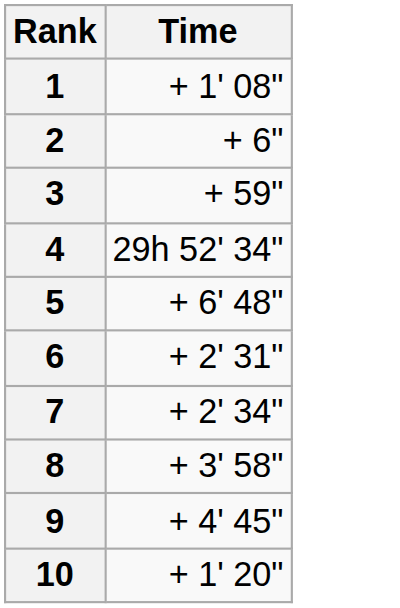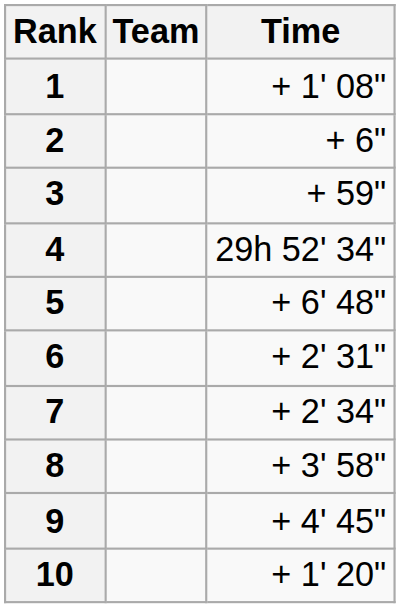+ column: Team
